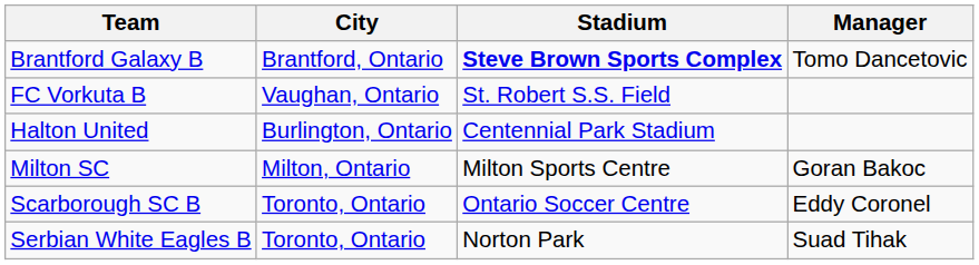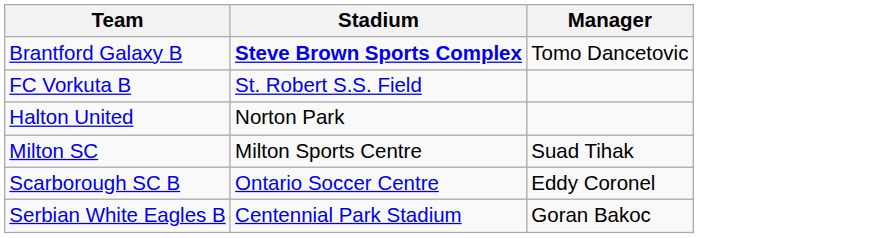- column: City | Brantford, Ontario | Vaughan, Ontario | Burlington, Ontario | Milton, Ontario | Toronto, Ontario | Toronto, Ontario
Halton United | Stadium: Centennial Park Stadium -> Norton Park
Milton SC | Manager: Goran Bakoc -> Suad Tihak
Serbian White Eagles B | Stadium: Norton Park -> Centennial Park Stadium
Serbian White Eagles B | Manager: Suad Tihak -> Goran Bakoc
